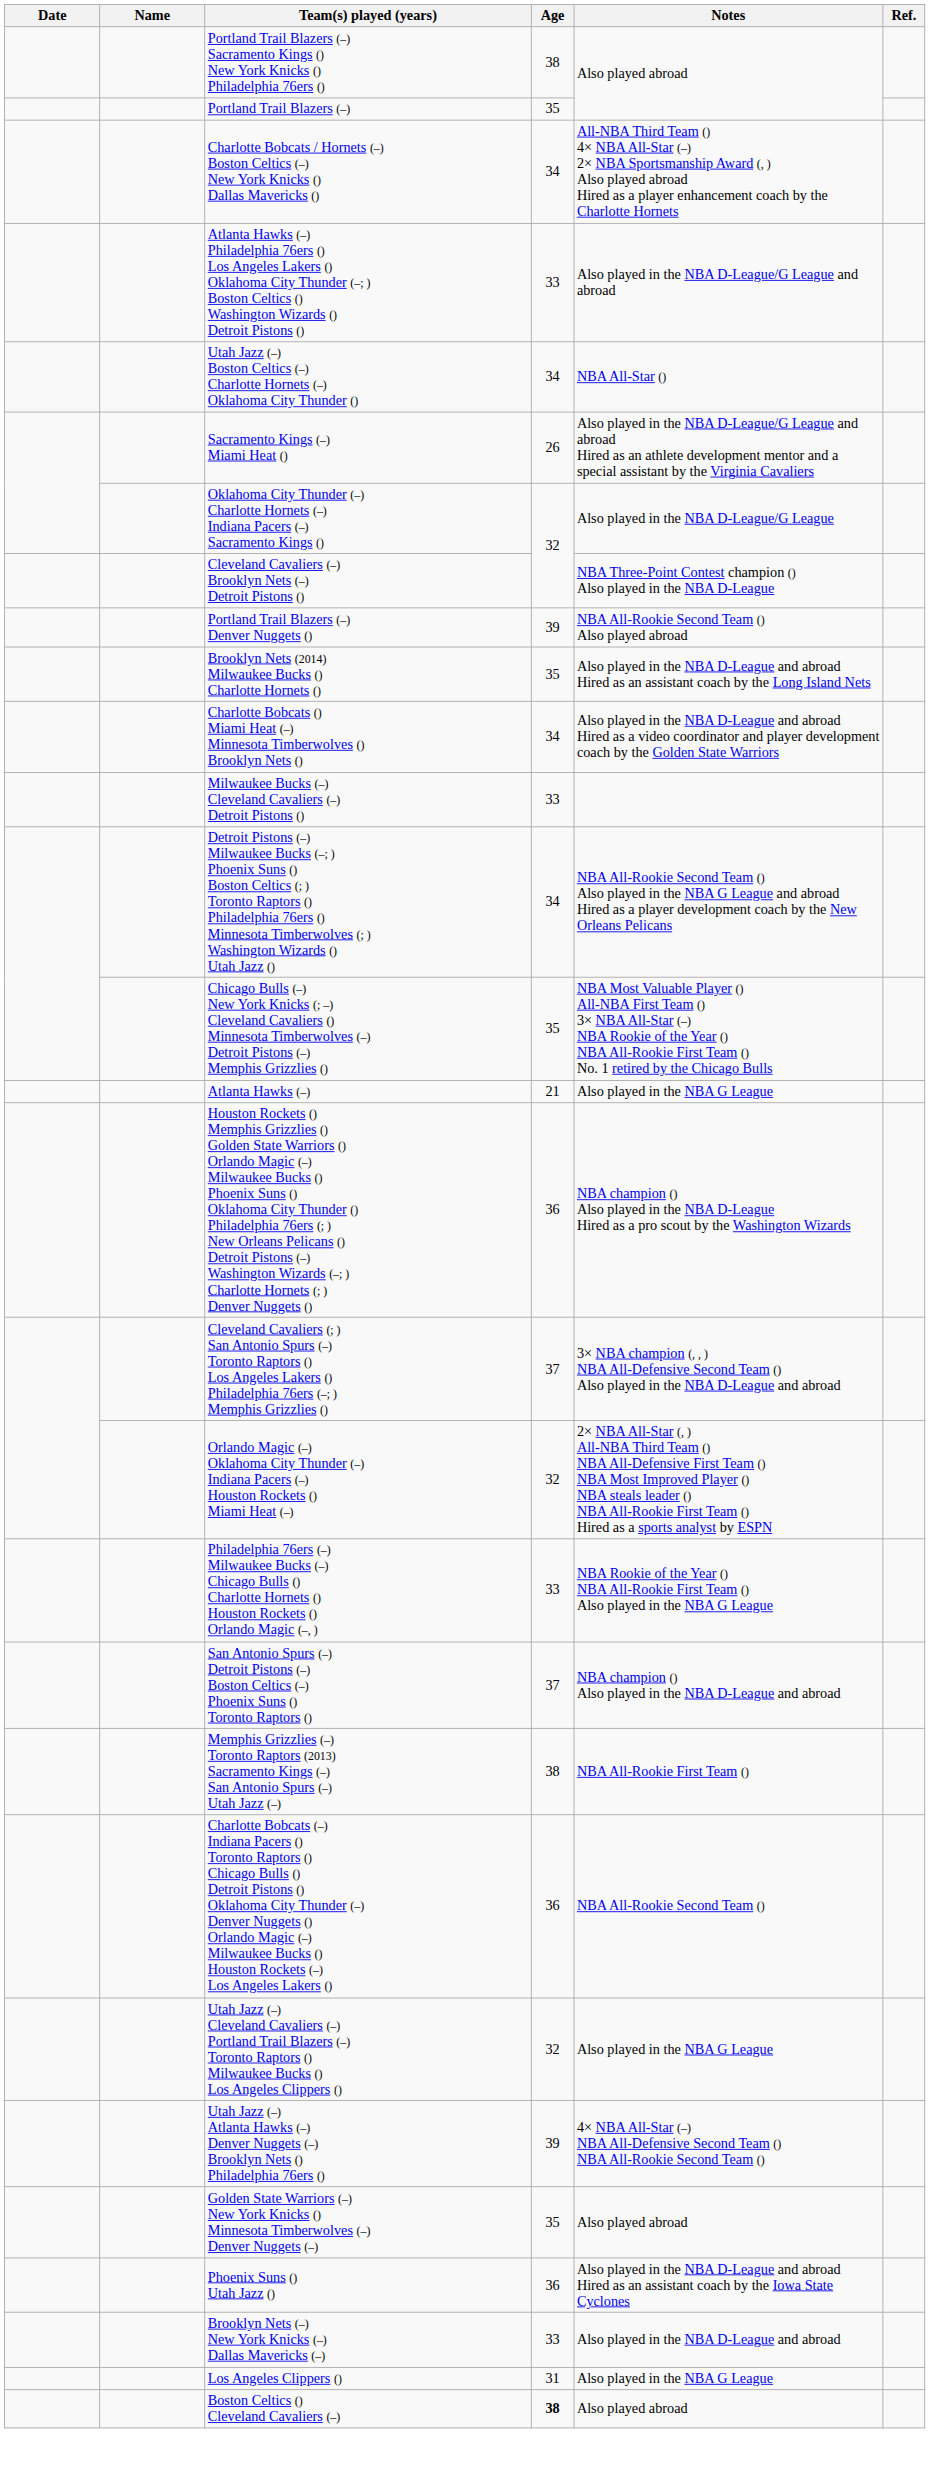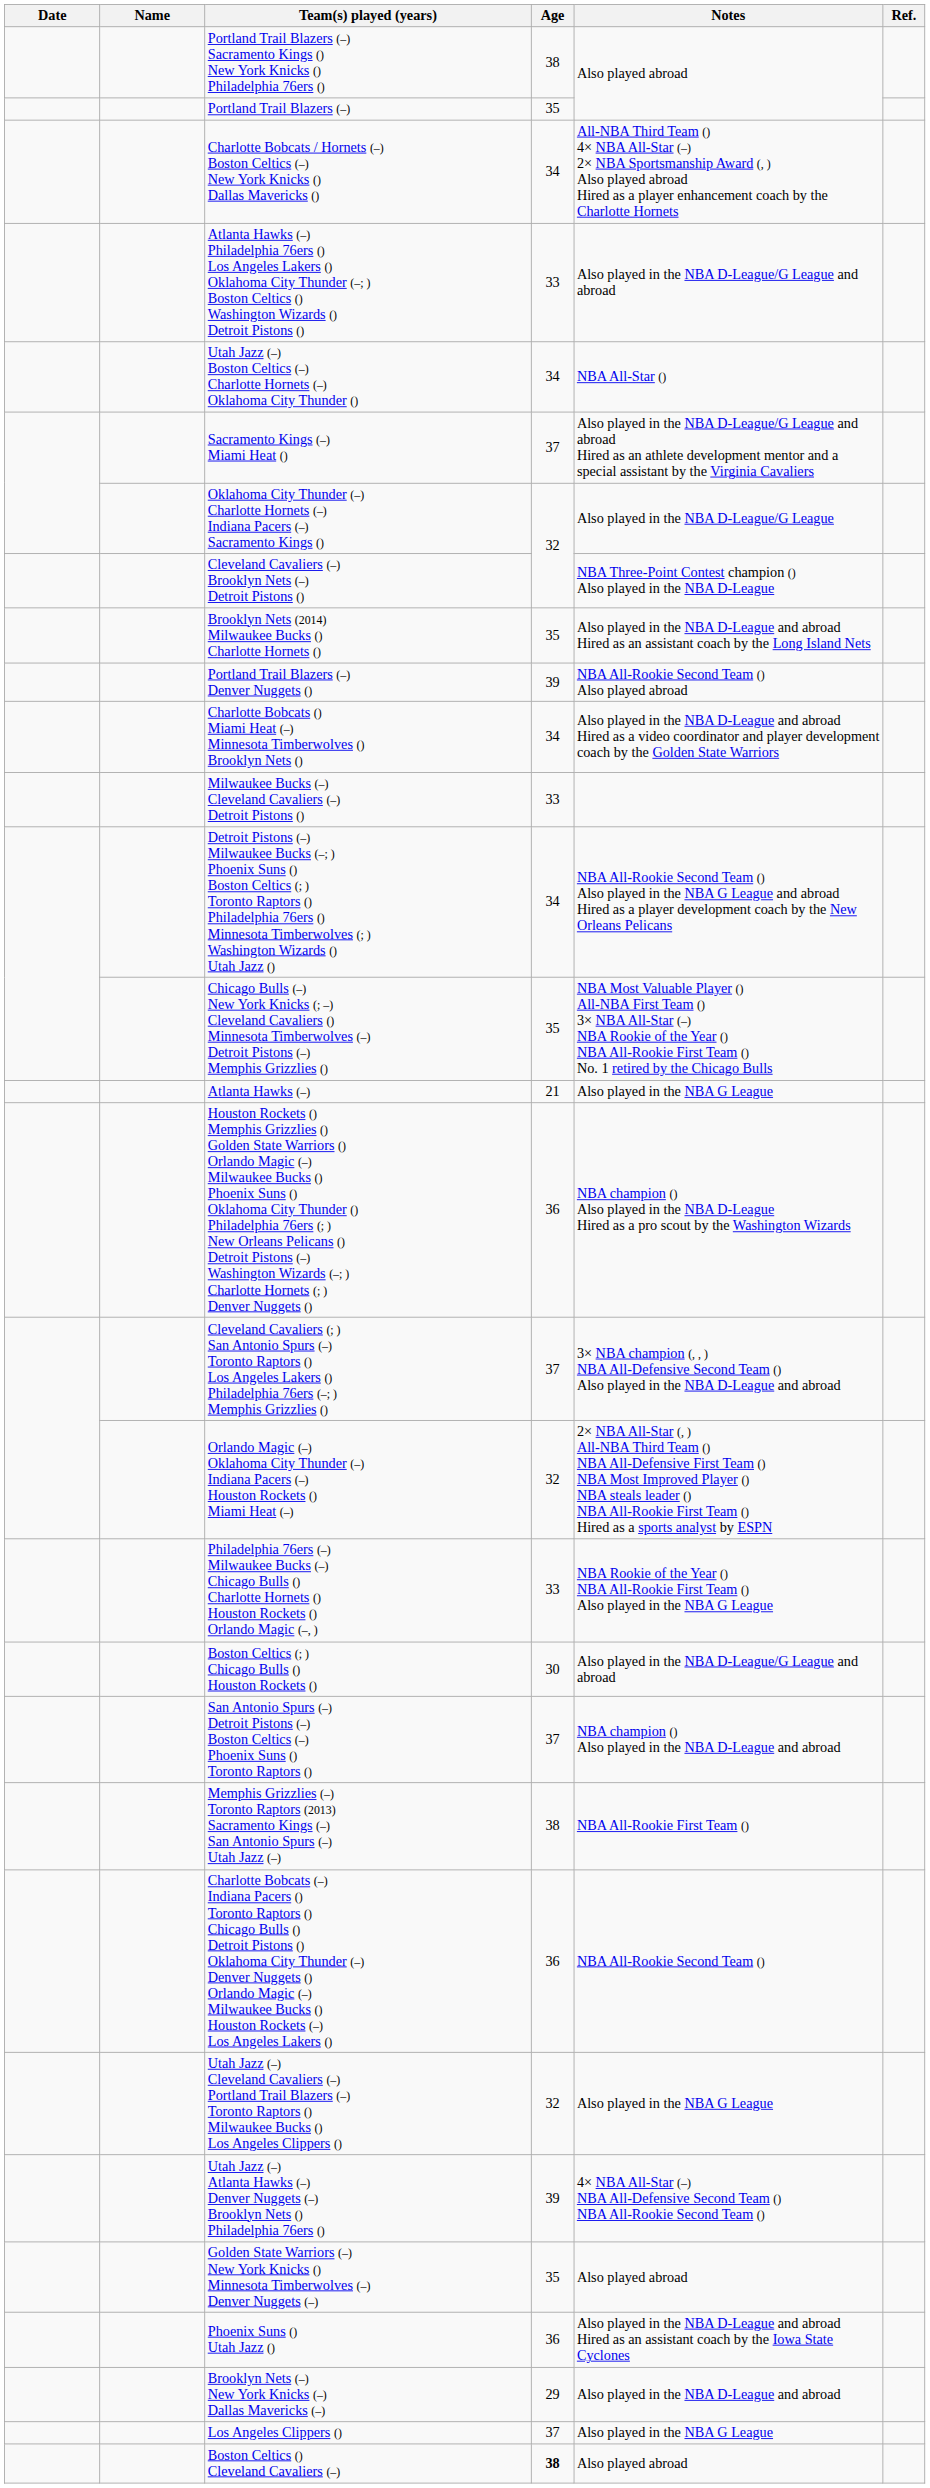Sacramento Kings (–) Miami Heat () | Age: 26 -> 37
rows swapped: Portland Trail Blazers (–) Denver Nuggets () <-> Brooklyn Nets (2014) Milwaukee Bucks () Charlotte Hornets ()
+ row: Boston Celtics (; ) Chicago Bulls () Houston Rockets () | 30 | Also played in the NBA D-League/G League and abroad
Brooklyn Nets (–) New York Knicks (–) Dallas Mavericks (–) | Age: 33 -> 29
Los Angeles Clippers () | Age: 31 -> 37
